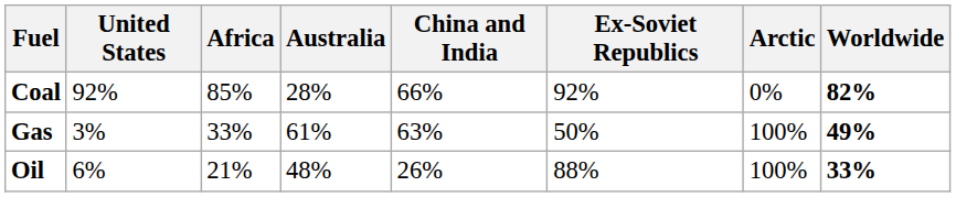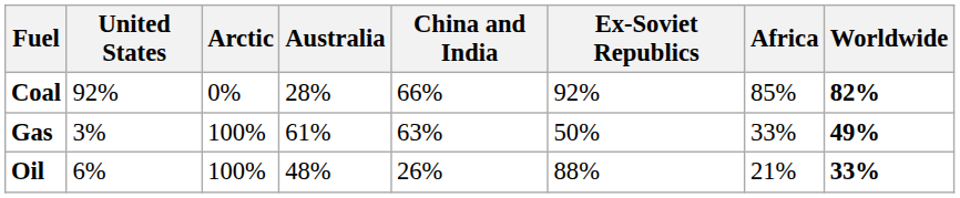columns swapped: Africa <-> Arctic
